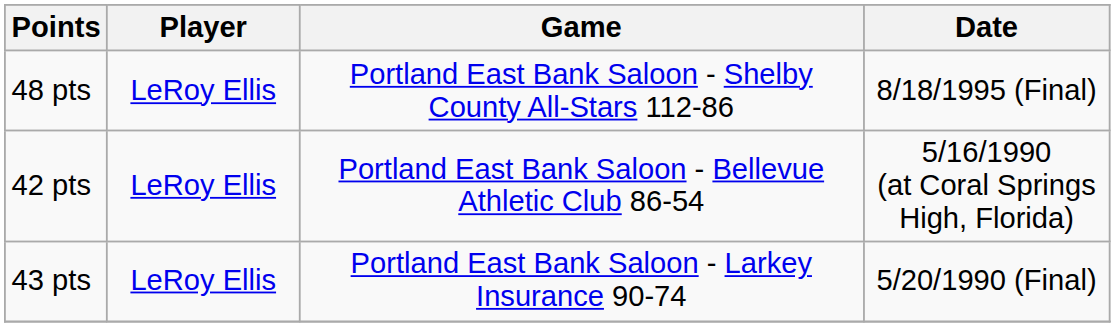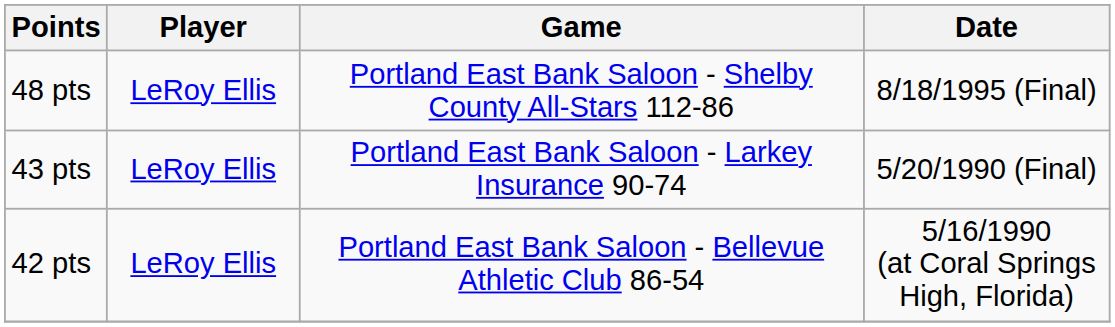rows swapped: 43 pts <-> 42 pts
